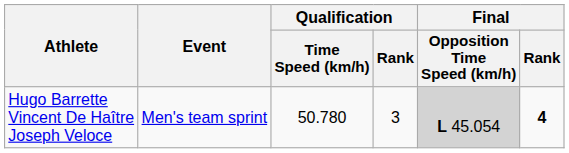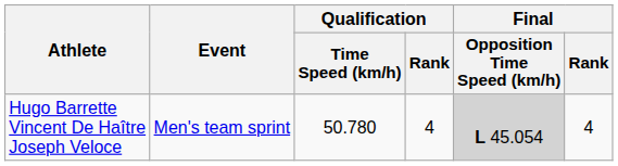Hugo Barrette Vincent De Haître Joseph Veloce | Qualification / Rank: 3 -> 4
Hugo Barrette Vincent De Haître Joseph Veloce | Final / Rank: bold -> normal
